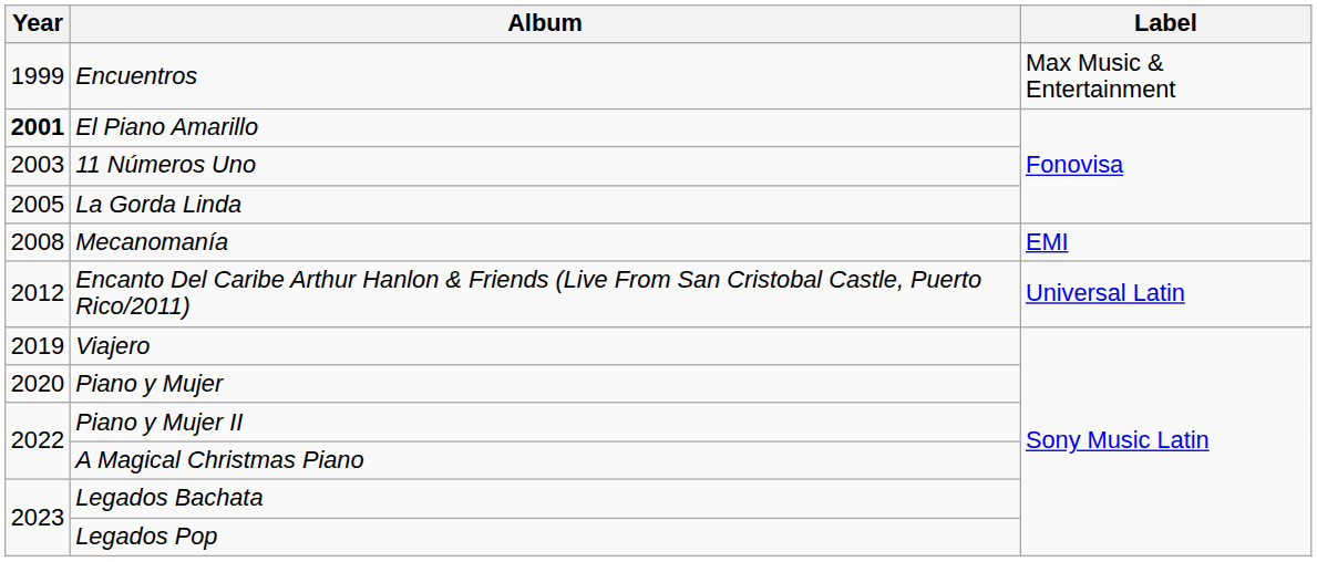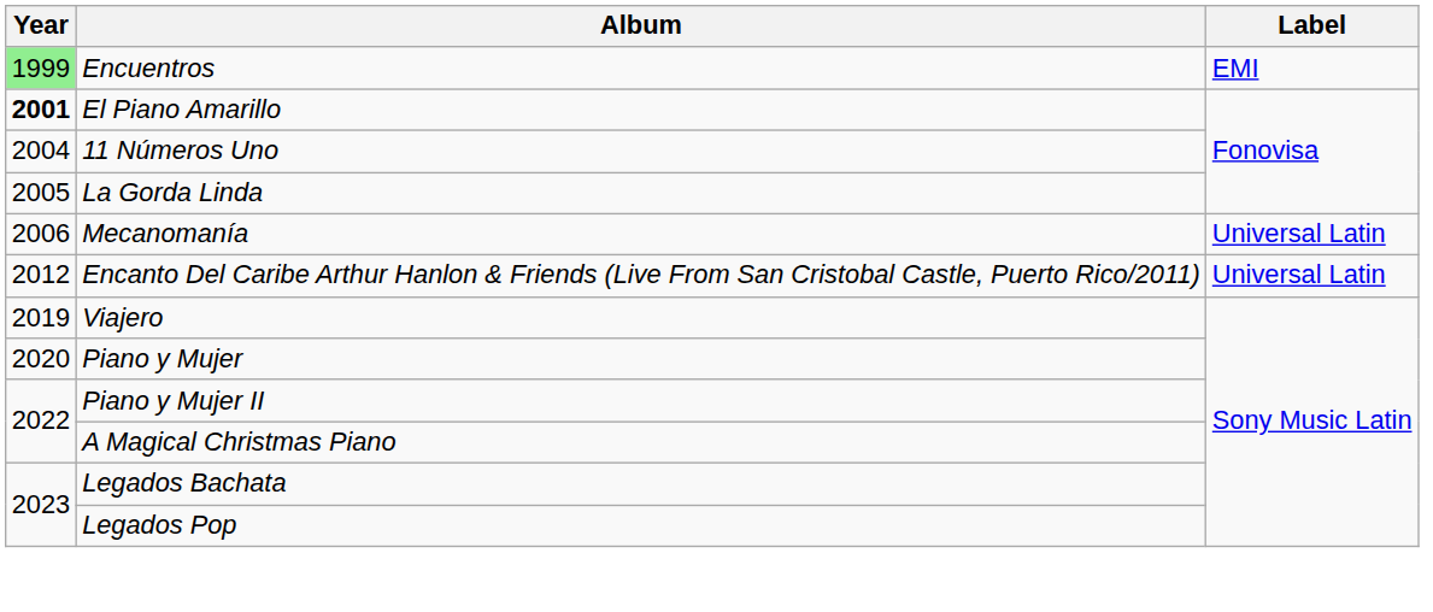Encuentros | Year: no background -> lightgreen background
Encuentros | Label: Max Music & Entertainment -> EMI
11 Números Uno | Year: 2003 -> 2004
Mecanomanía | Year: 2008 -> 2006
Mecanomanía | Label: EMI -> Universal Latin
